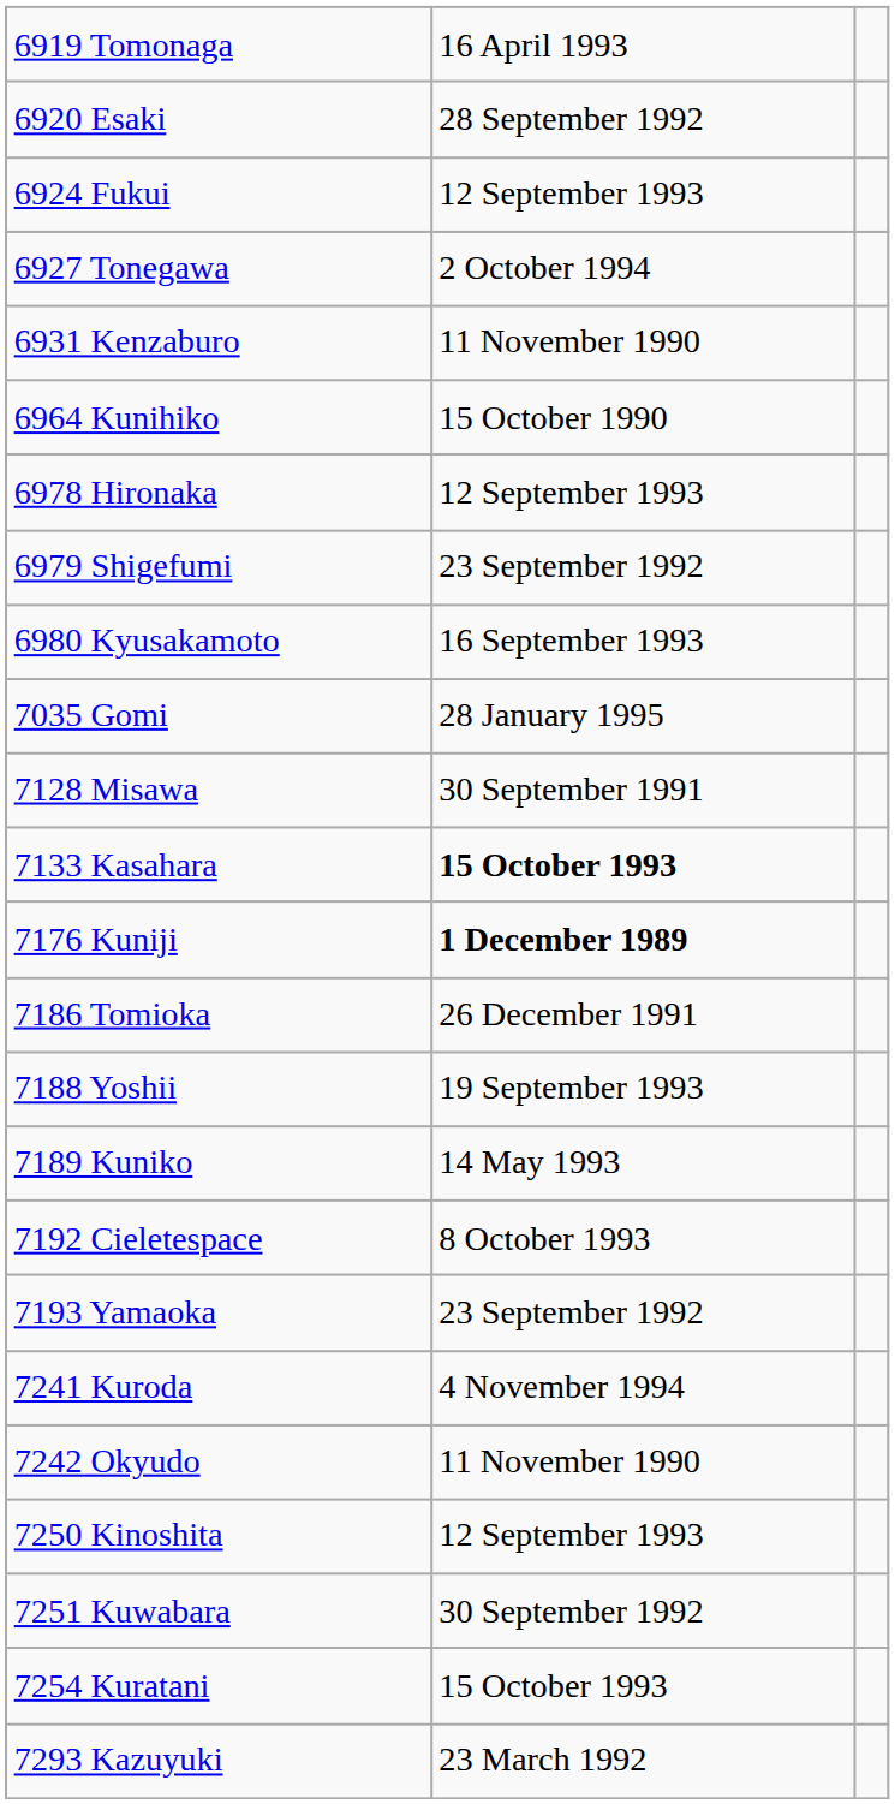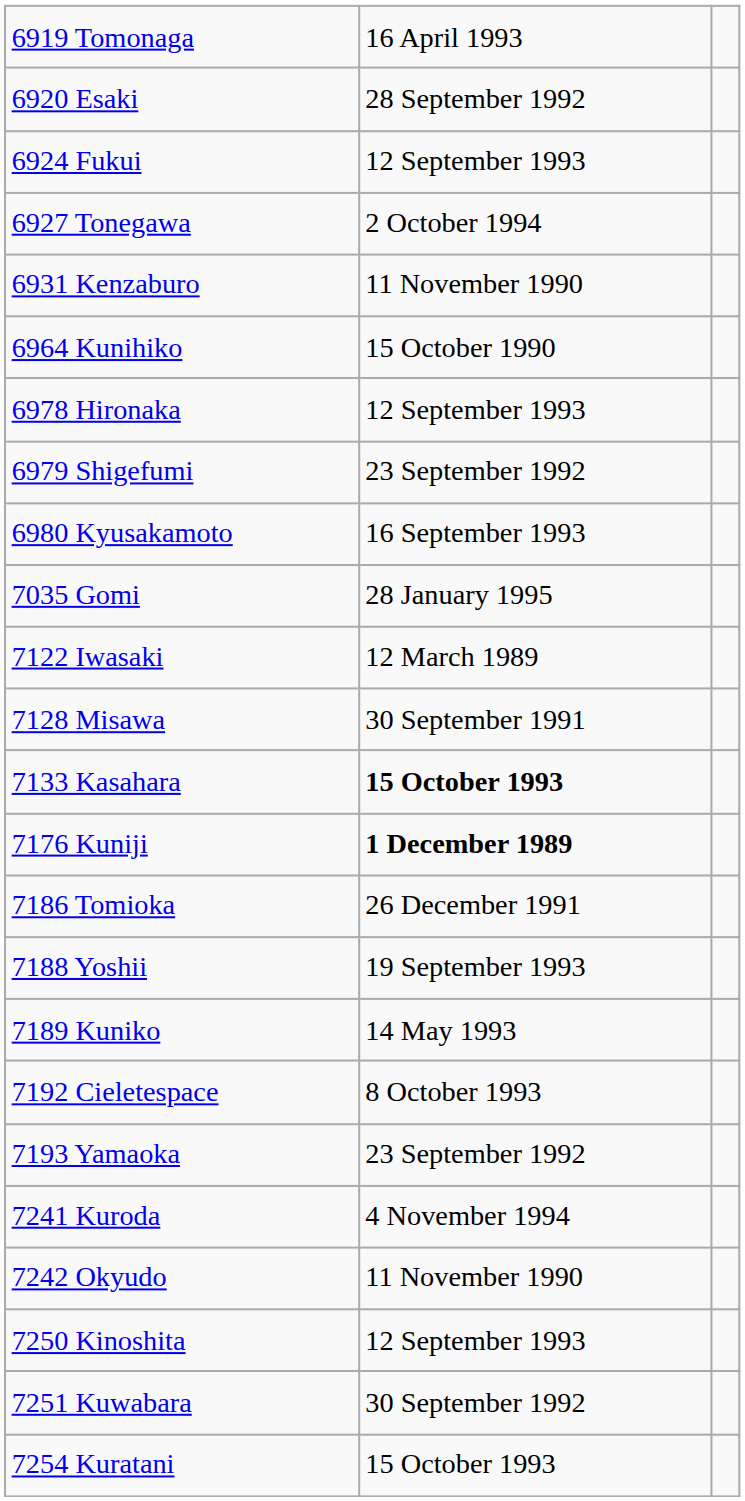+ row: 7122 Iwasaki | 12 March 1989
- row: 7293 Kazuyuki | 23 March 1992
